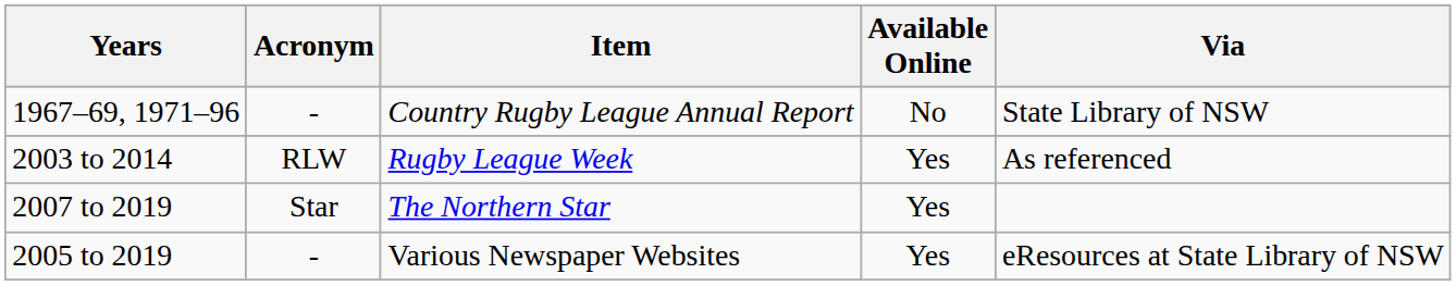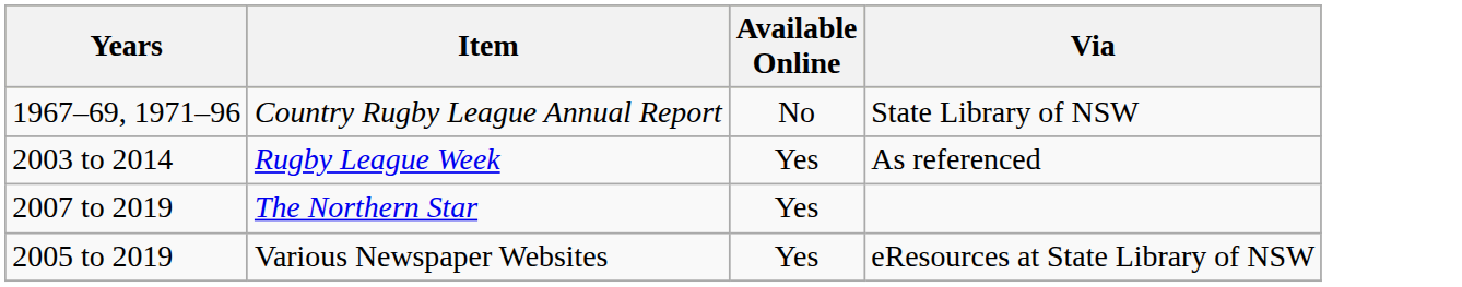- column: Acronym | - | RLW | Star | -
